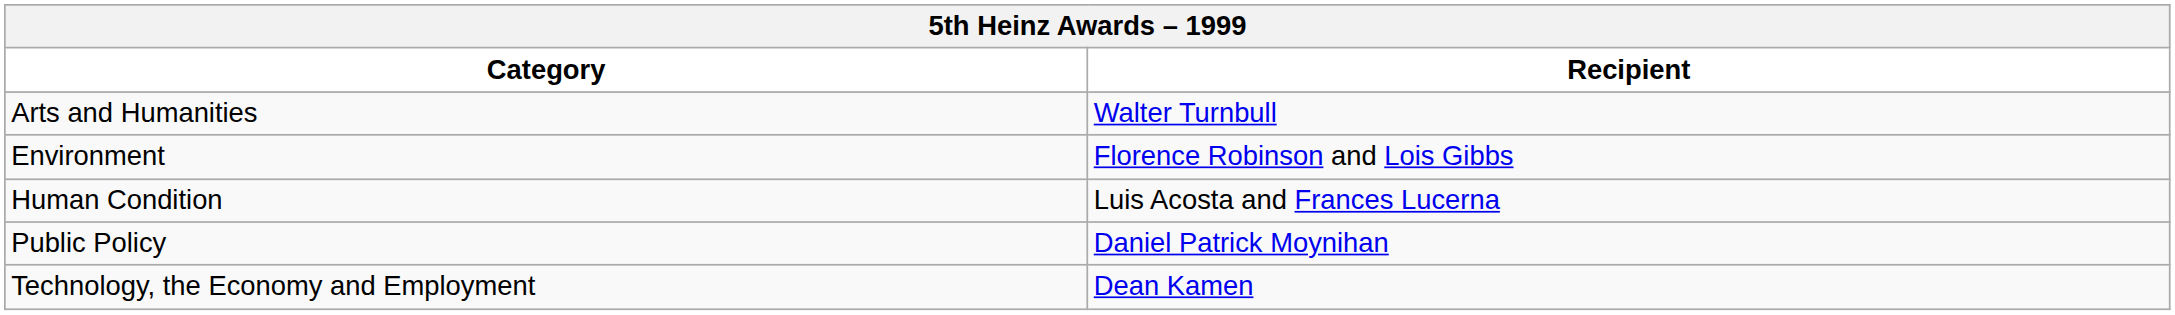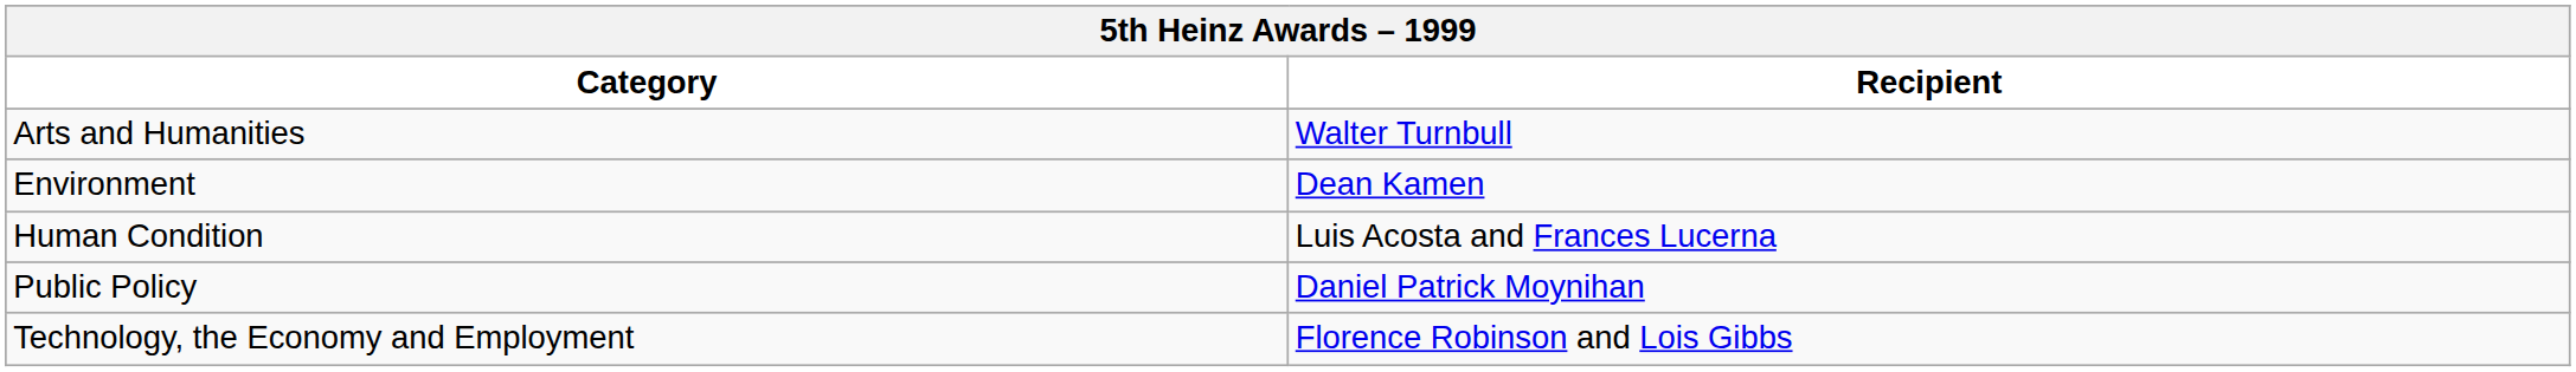Environment | Recipient: Florence Robinson and Lois Gibbs -> Dean Kamen
Technology, the Economy and Employment | Recipient: Dean Kamen -> Florence Robinson and Lois Gibbs
